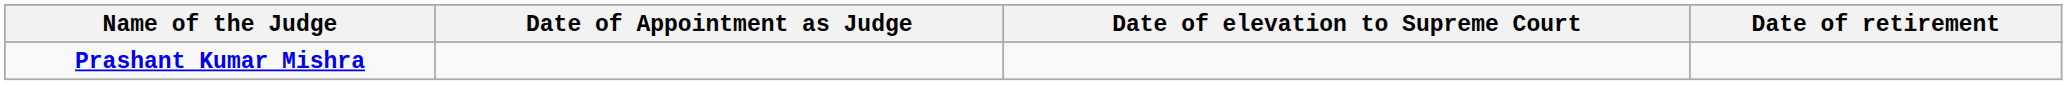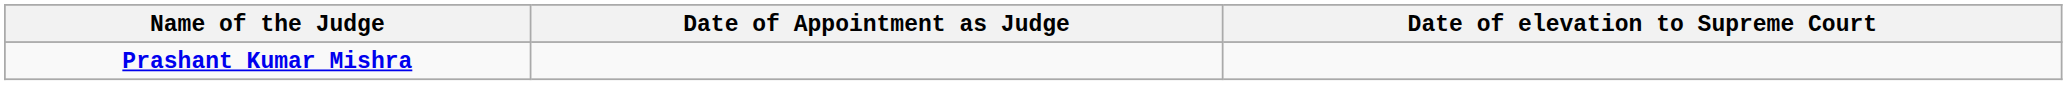- column: Date of retirement
